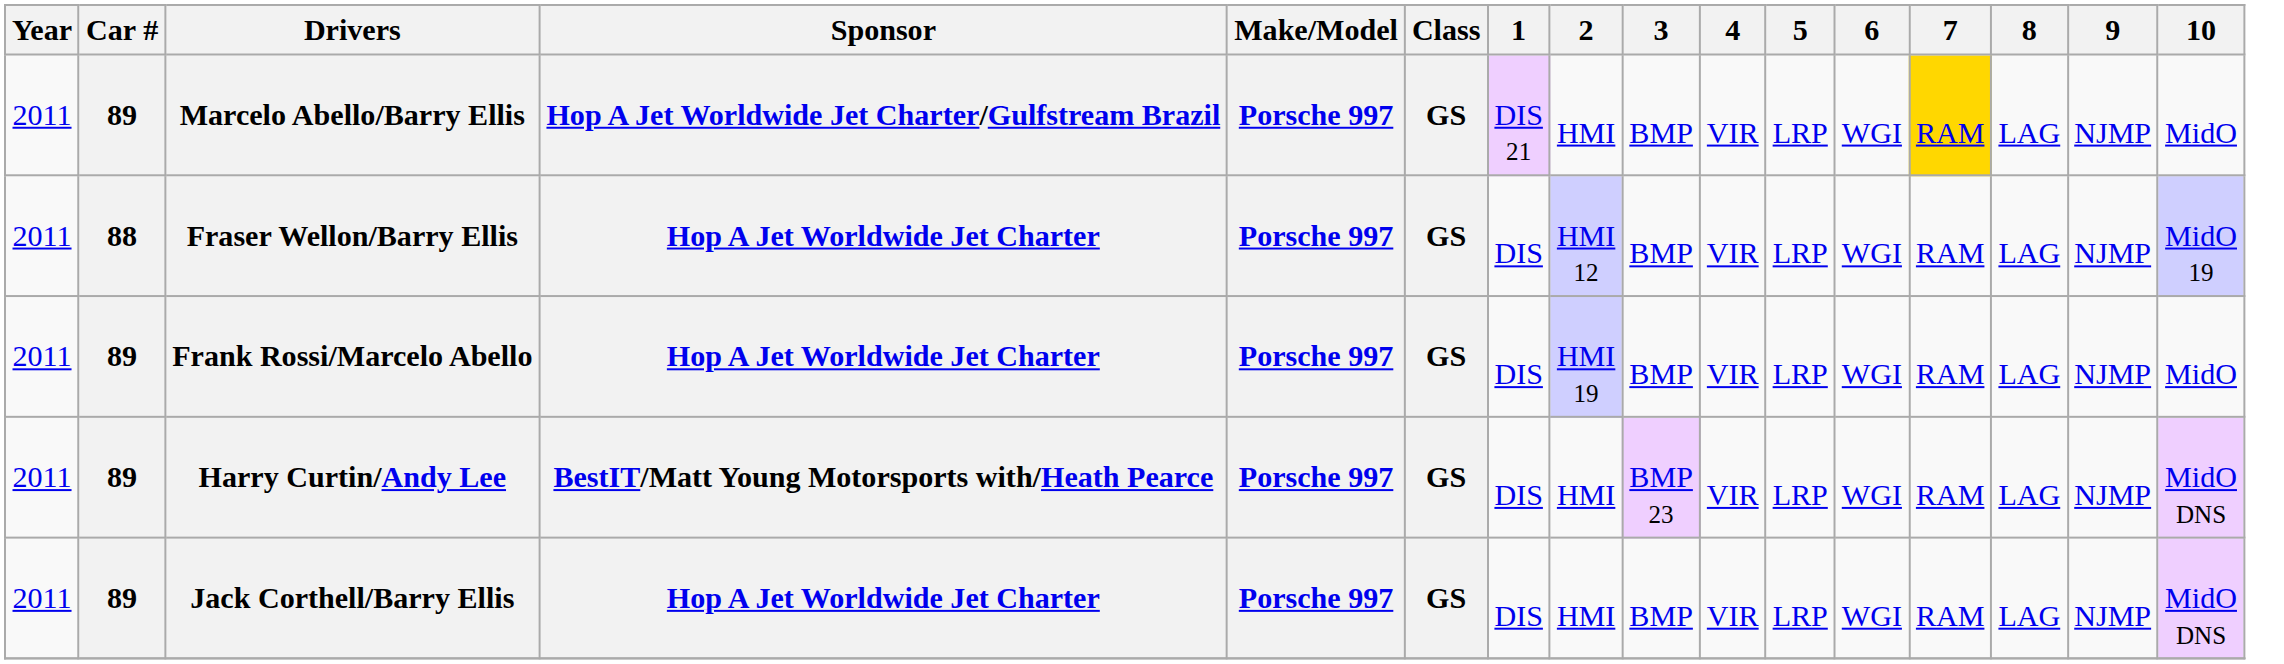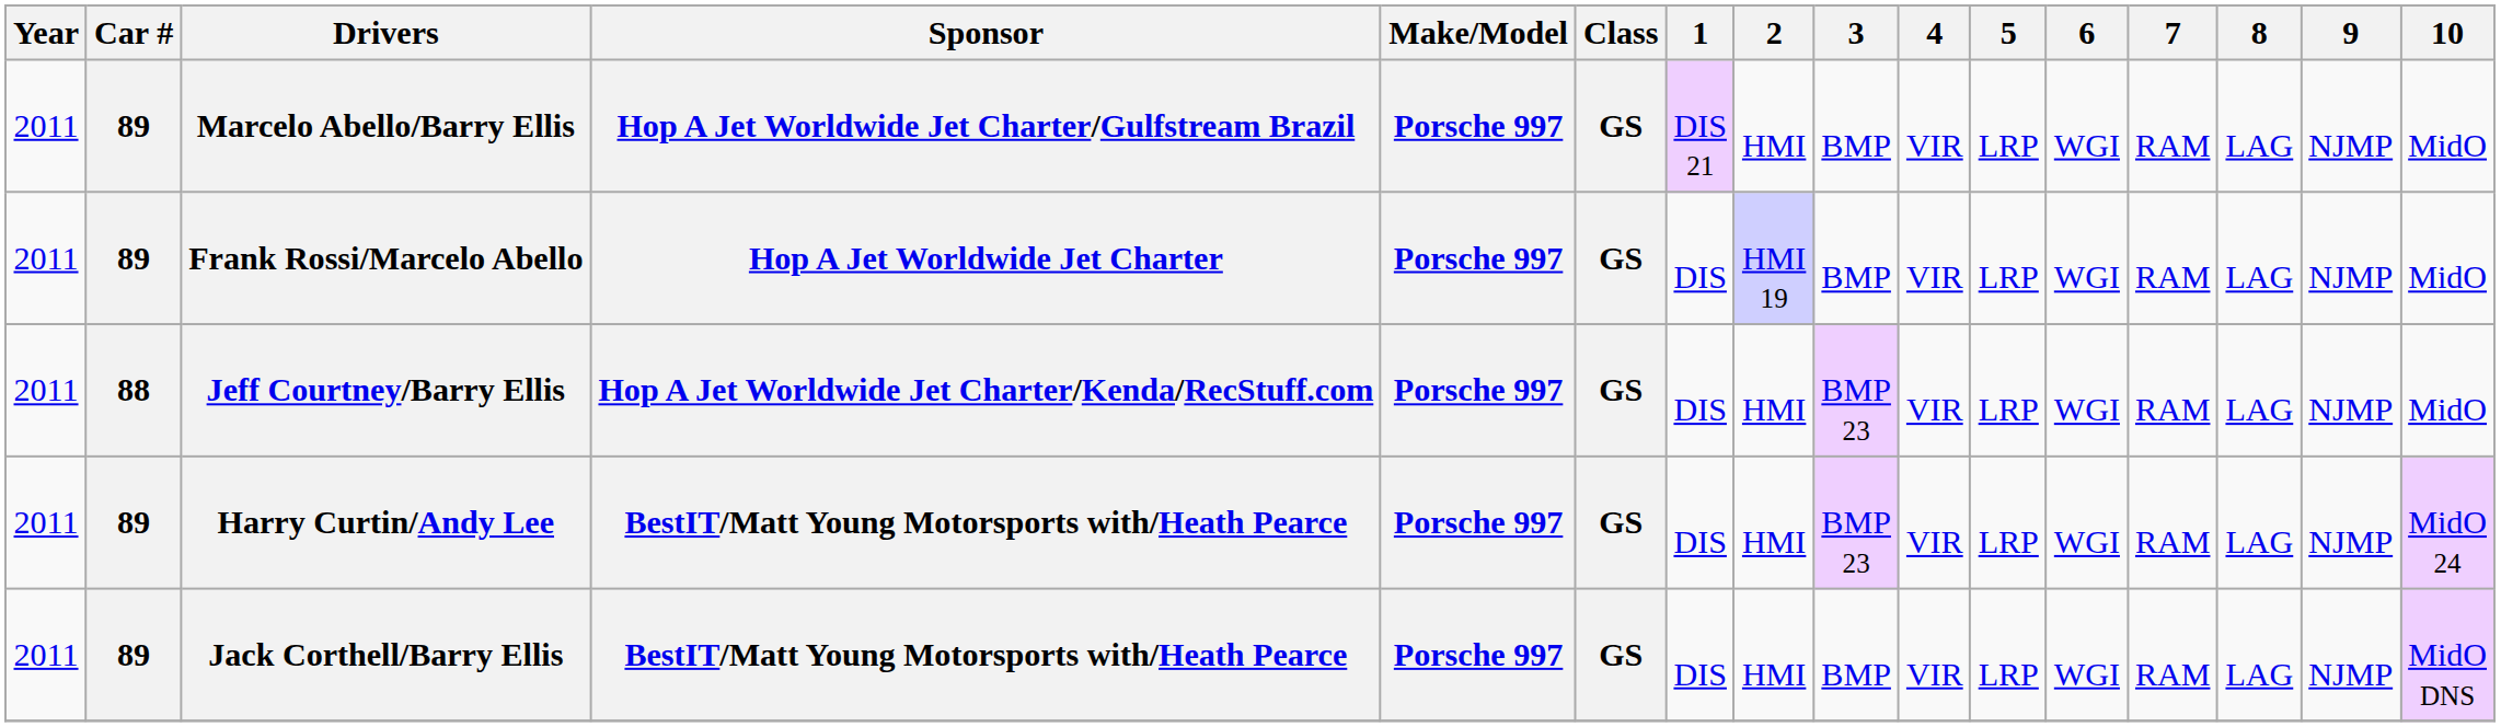Marcelo Abello/Barry Ellis | 7: gold background -> no background
- row: 2011 | 88 | Fraser Wellon/Barry Ellis | Hop A Jet Worldwide Jet Charter | Porsche 997 | GS | DIS | HMI 12 | BMP | VIR | LRP | WGI | RAM | LAG | NJMP | MidO 19
+ row: 2011 | 88 | Jeff Courtney/Barry Ellis | Hop A Jet Worldwide Jet Charter/Kenda/RecStuff.com | Porsche 997 | GS | DIS | HMI | BMP 23 | VIR | LRP | WGI | RAM | LAG | NJMP | MidO
Harry Curtin/Andy Lee | 10: MidO DNS -> MidO 24
Jack Corthell/Barry Ellis | Sponsor: Hop A Jet Worldwide Jet Charter -> BestIT/Matt Young Motorsports with/Heath Pearce
